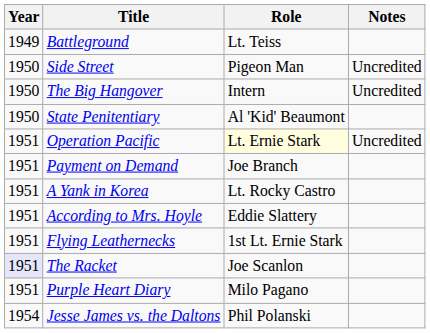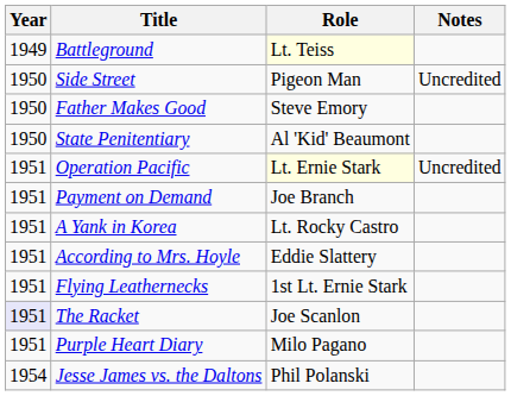Battleground | Role: no background -> lightyellow background
+ row: 1950 | Father Makes Good | Steve Emory
- row: 1950 | The Big Hangover | Intern | Uncredited
